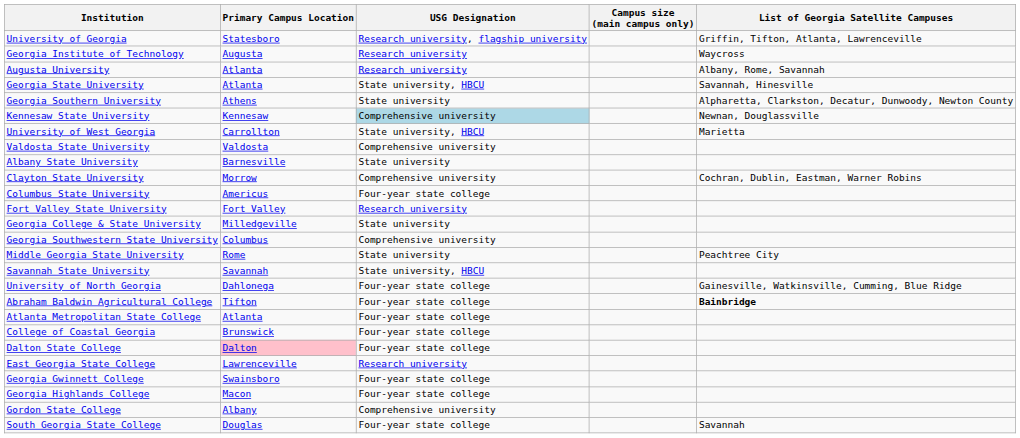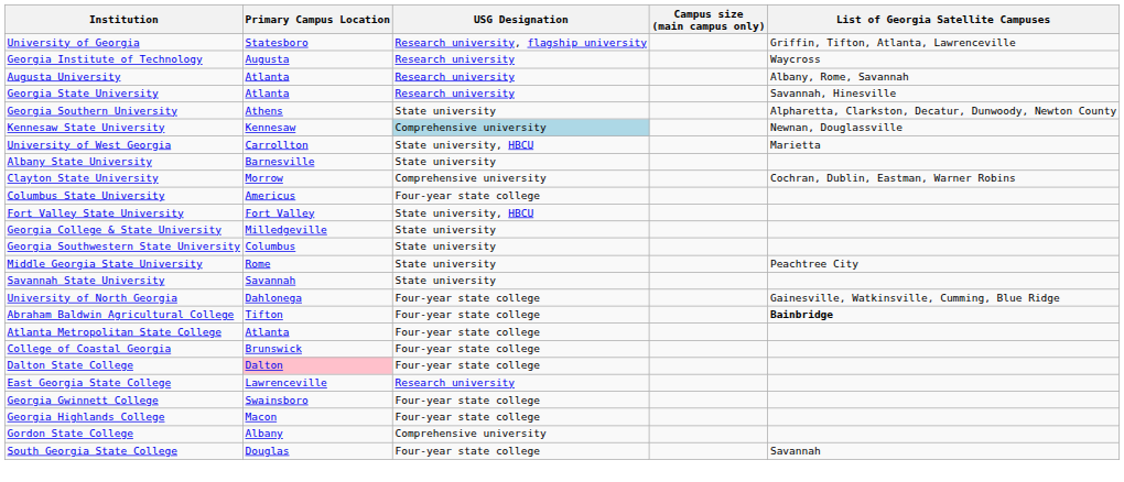Georgia State University | USG Designation: State university, HBCU -> Research university
- row: Valdosta State University | Valdosta | Comprehensive university
Fort Valley State University | USG Designation: Research university -> State university, HBCU
Georgia Southwestern State University | USG Designation: Comprehensive university -> State university
Savannah State University | USG Designation: State university, HBCU -> State university
